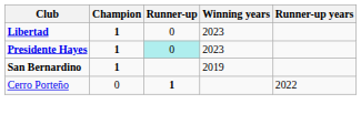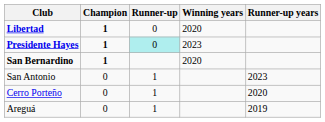Libertad | Winning years: 2023 -> 2020
San Bernardino | Winning years: 2019 -> 2020
+ row: San Antonio | 0 | 1 | 2023
Cerro Porteño | Runner-up: bold -> normal
Cerro Porteño | Runner-up years: 2022 -> 2020
+ row: Areguá | 0 | 1 | 2019
